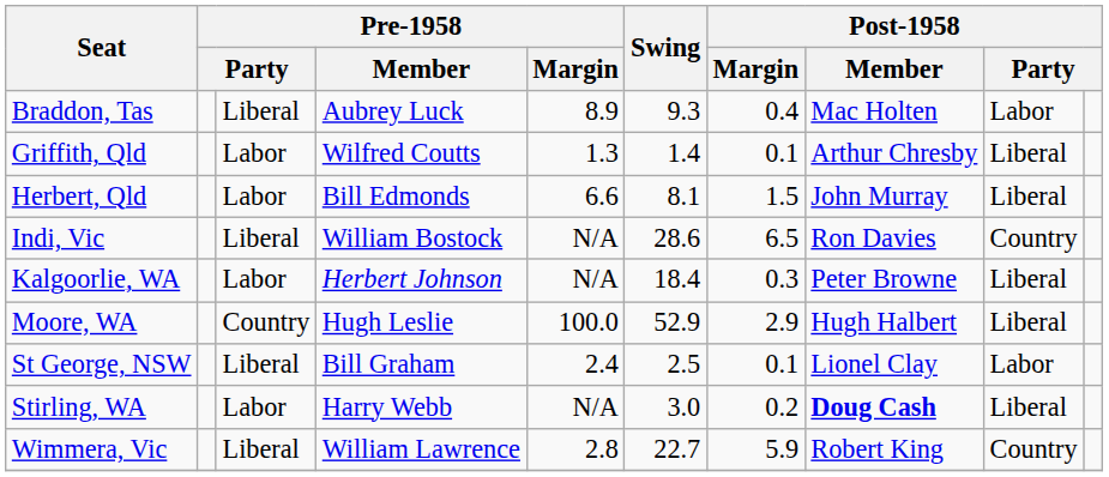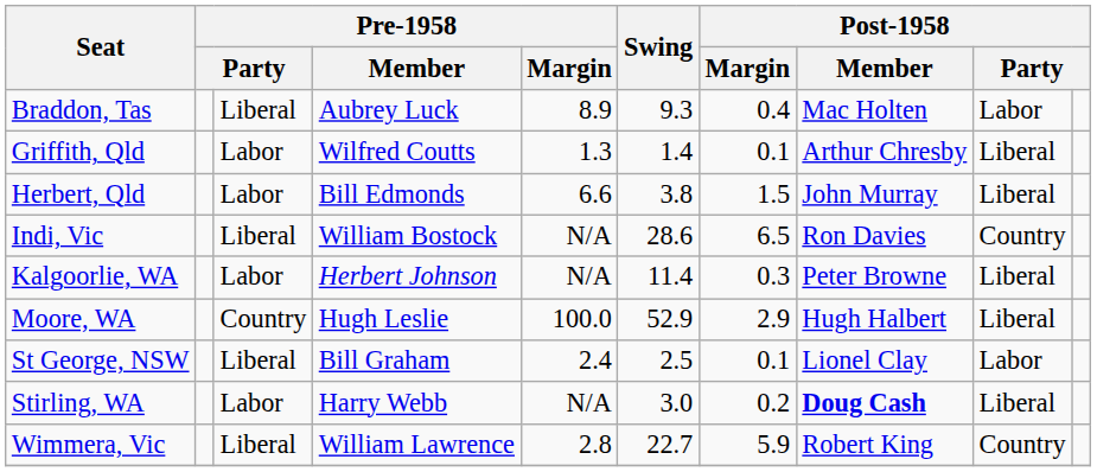Herbert, Qld | Swing: 8.1 -> 3.8
Kalgoorlie, WA | Swing: 18.4 -> 11.4
